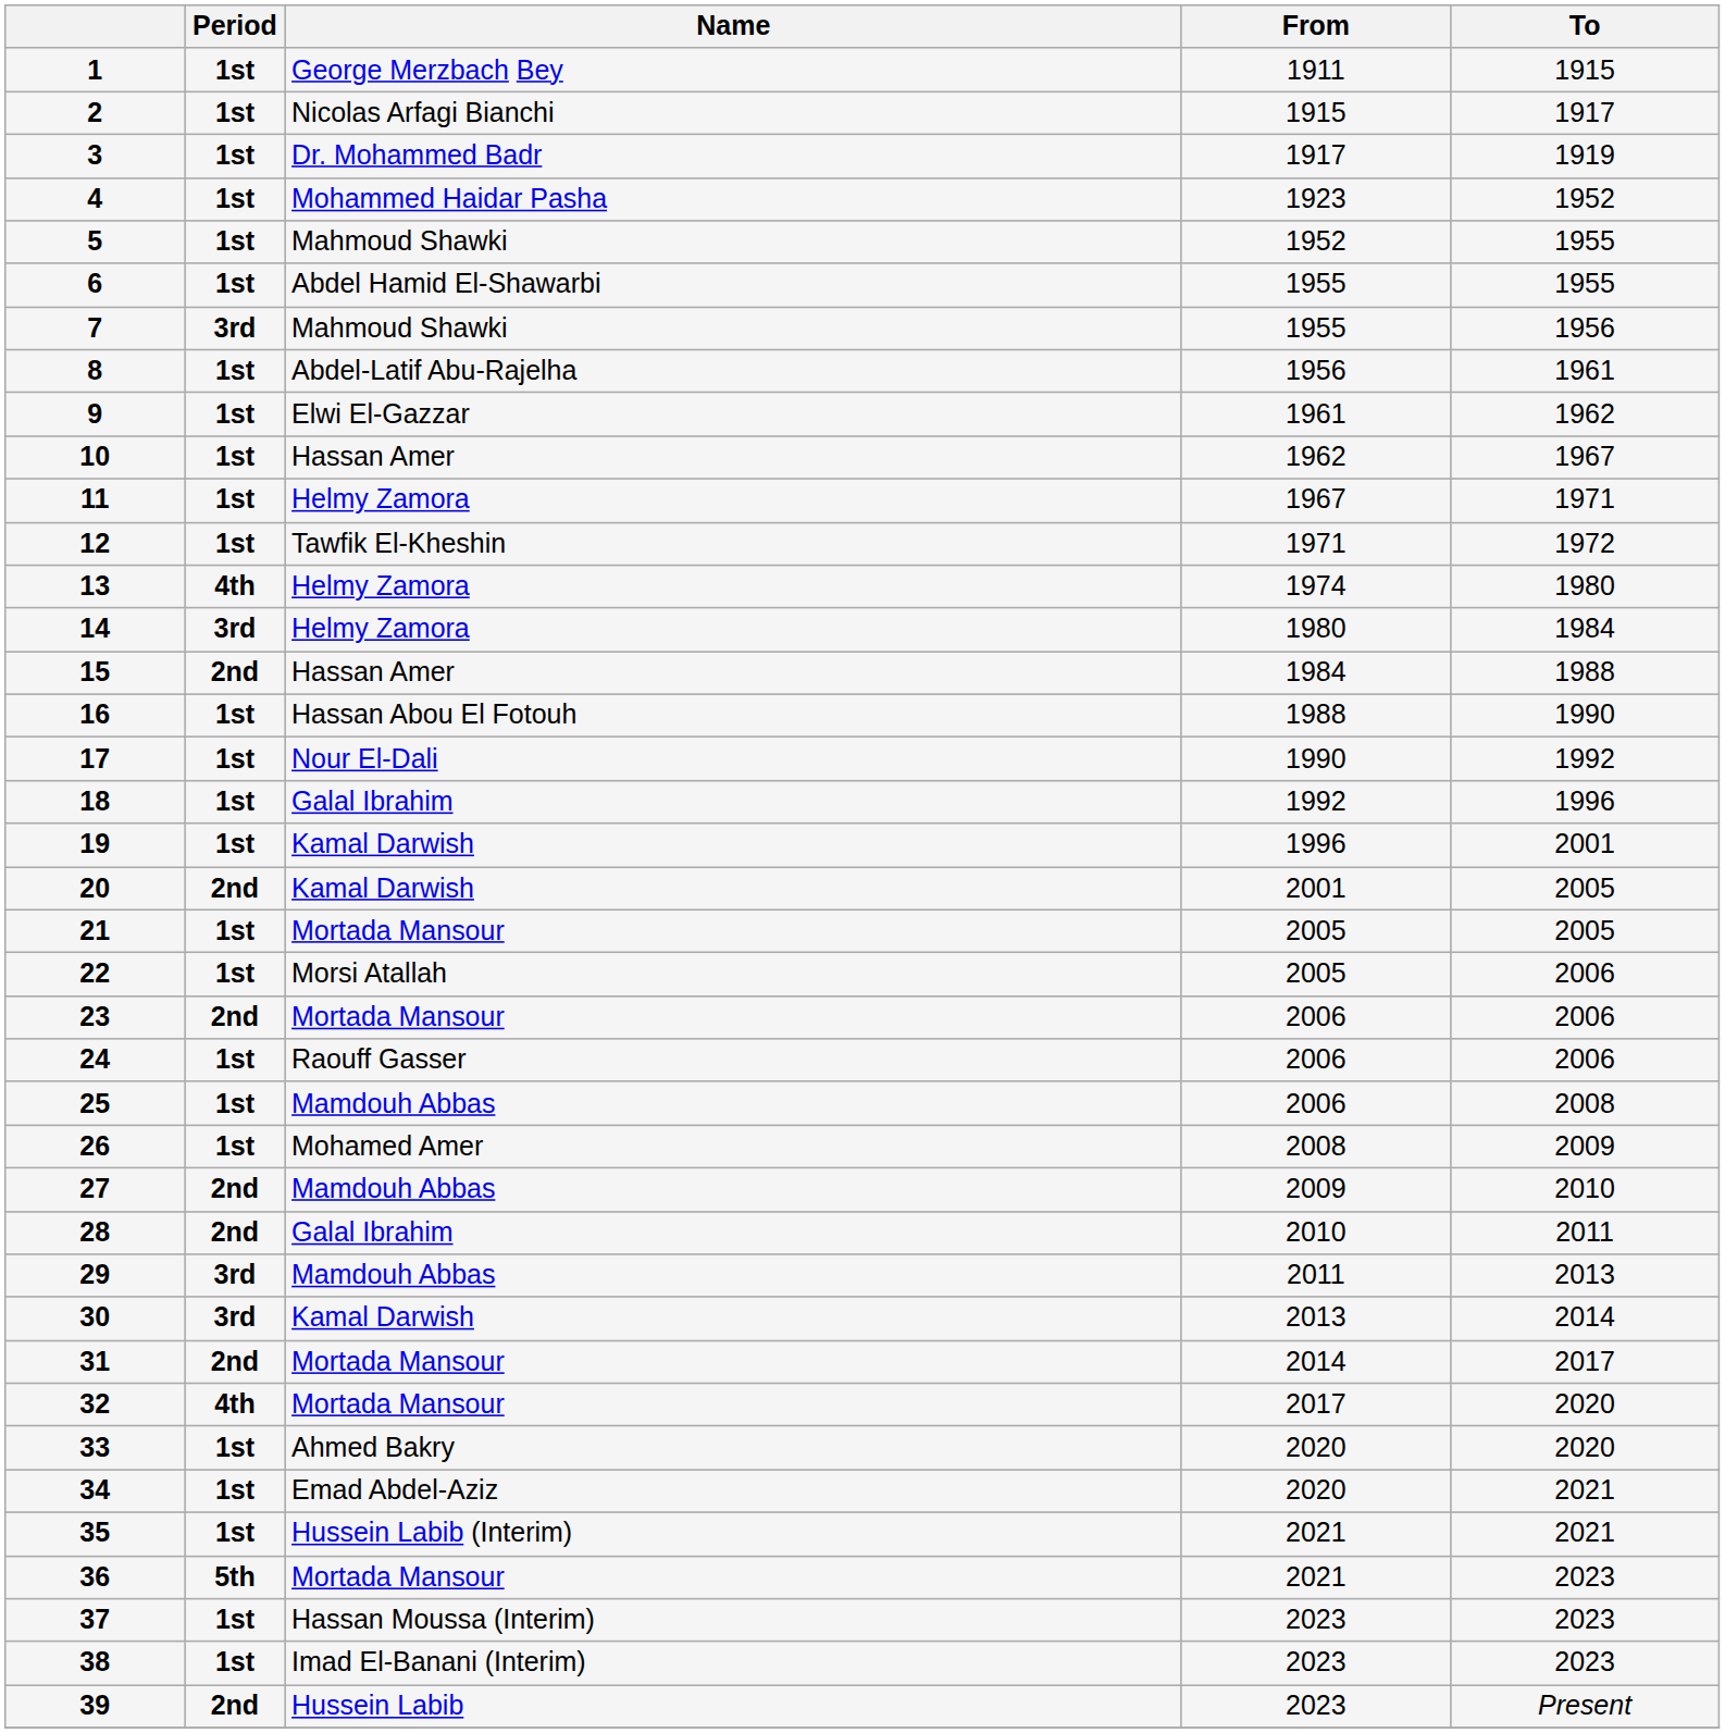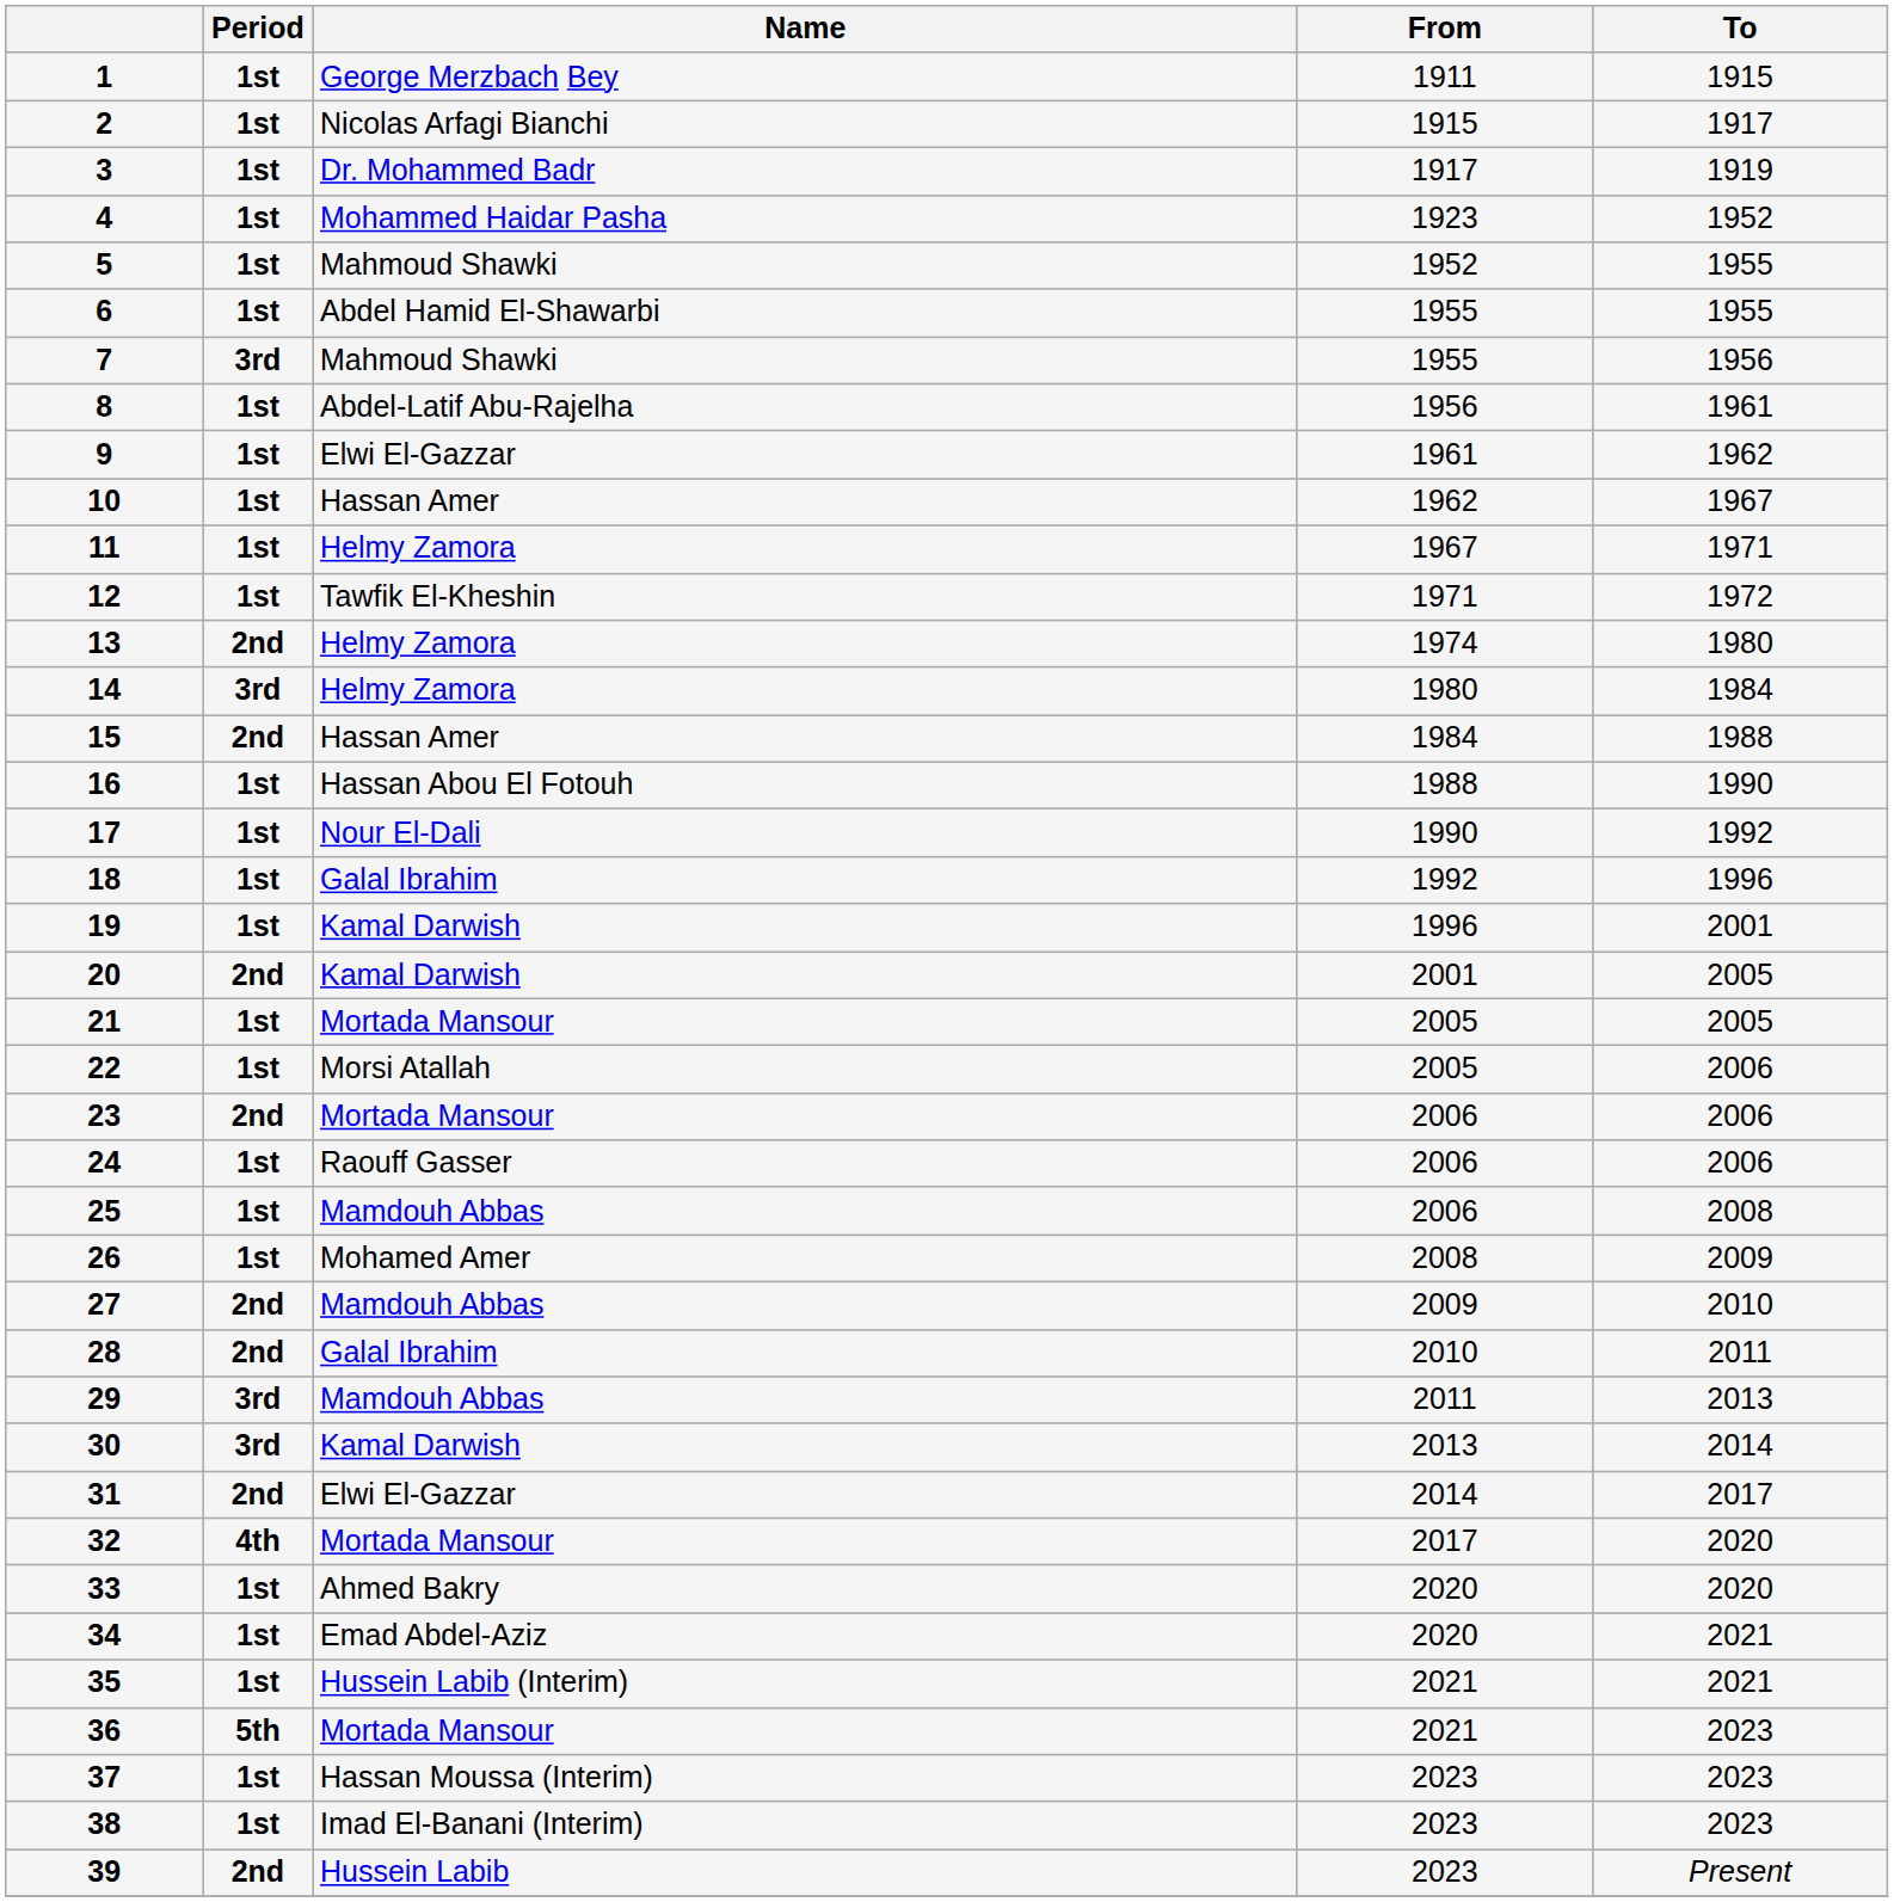13 | Period: 4th -> 2nd
31 | Name: Mortada Mansour -> Elwi El-Gazzar
